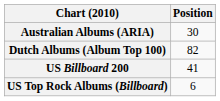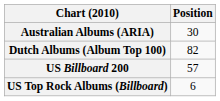US Billboard 200 | Position: 41 -> 57
